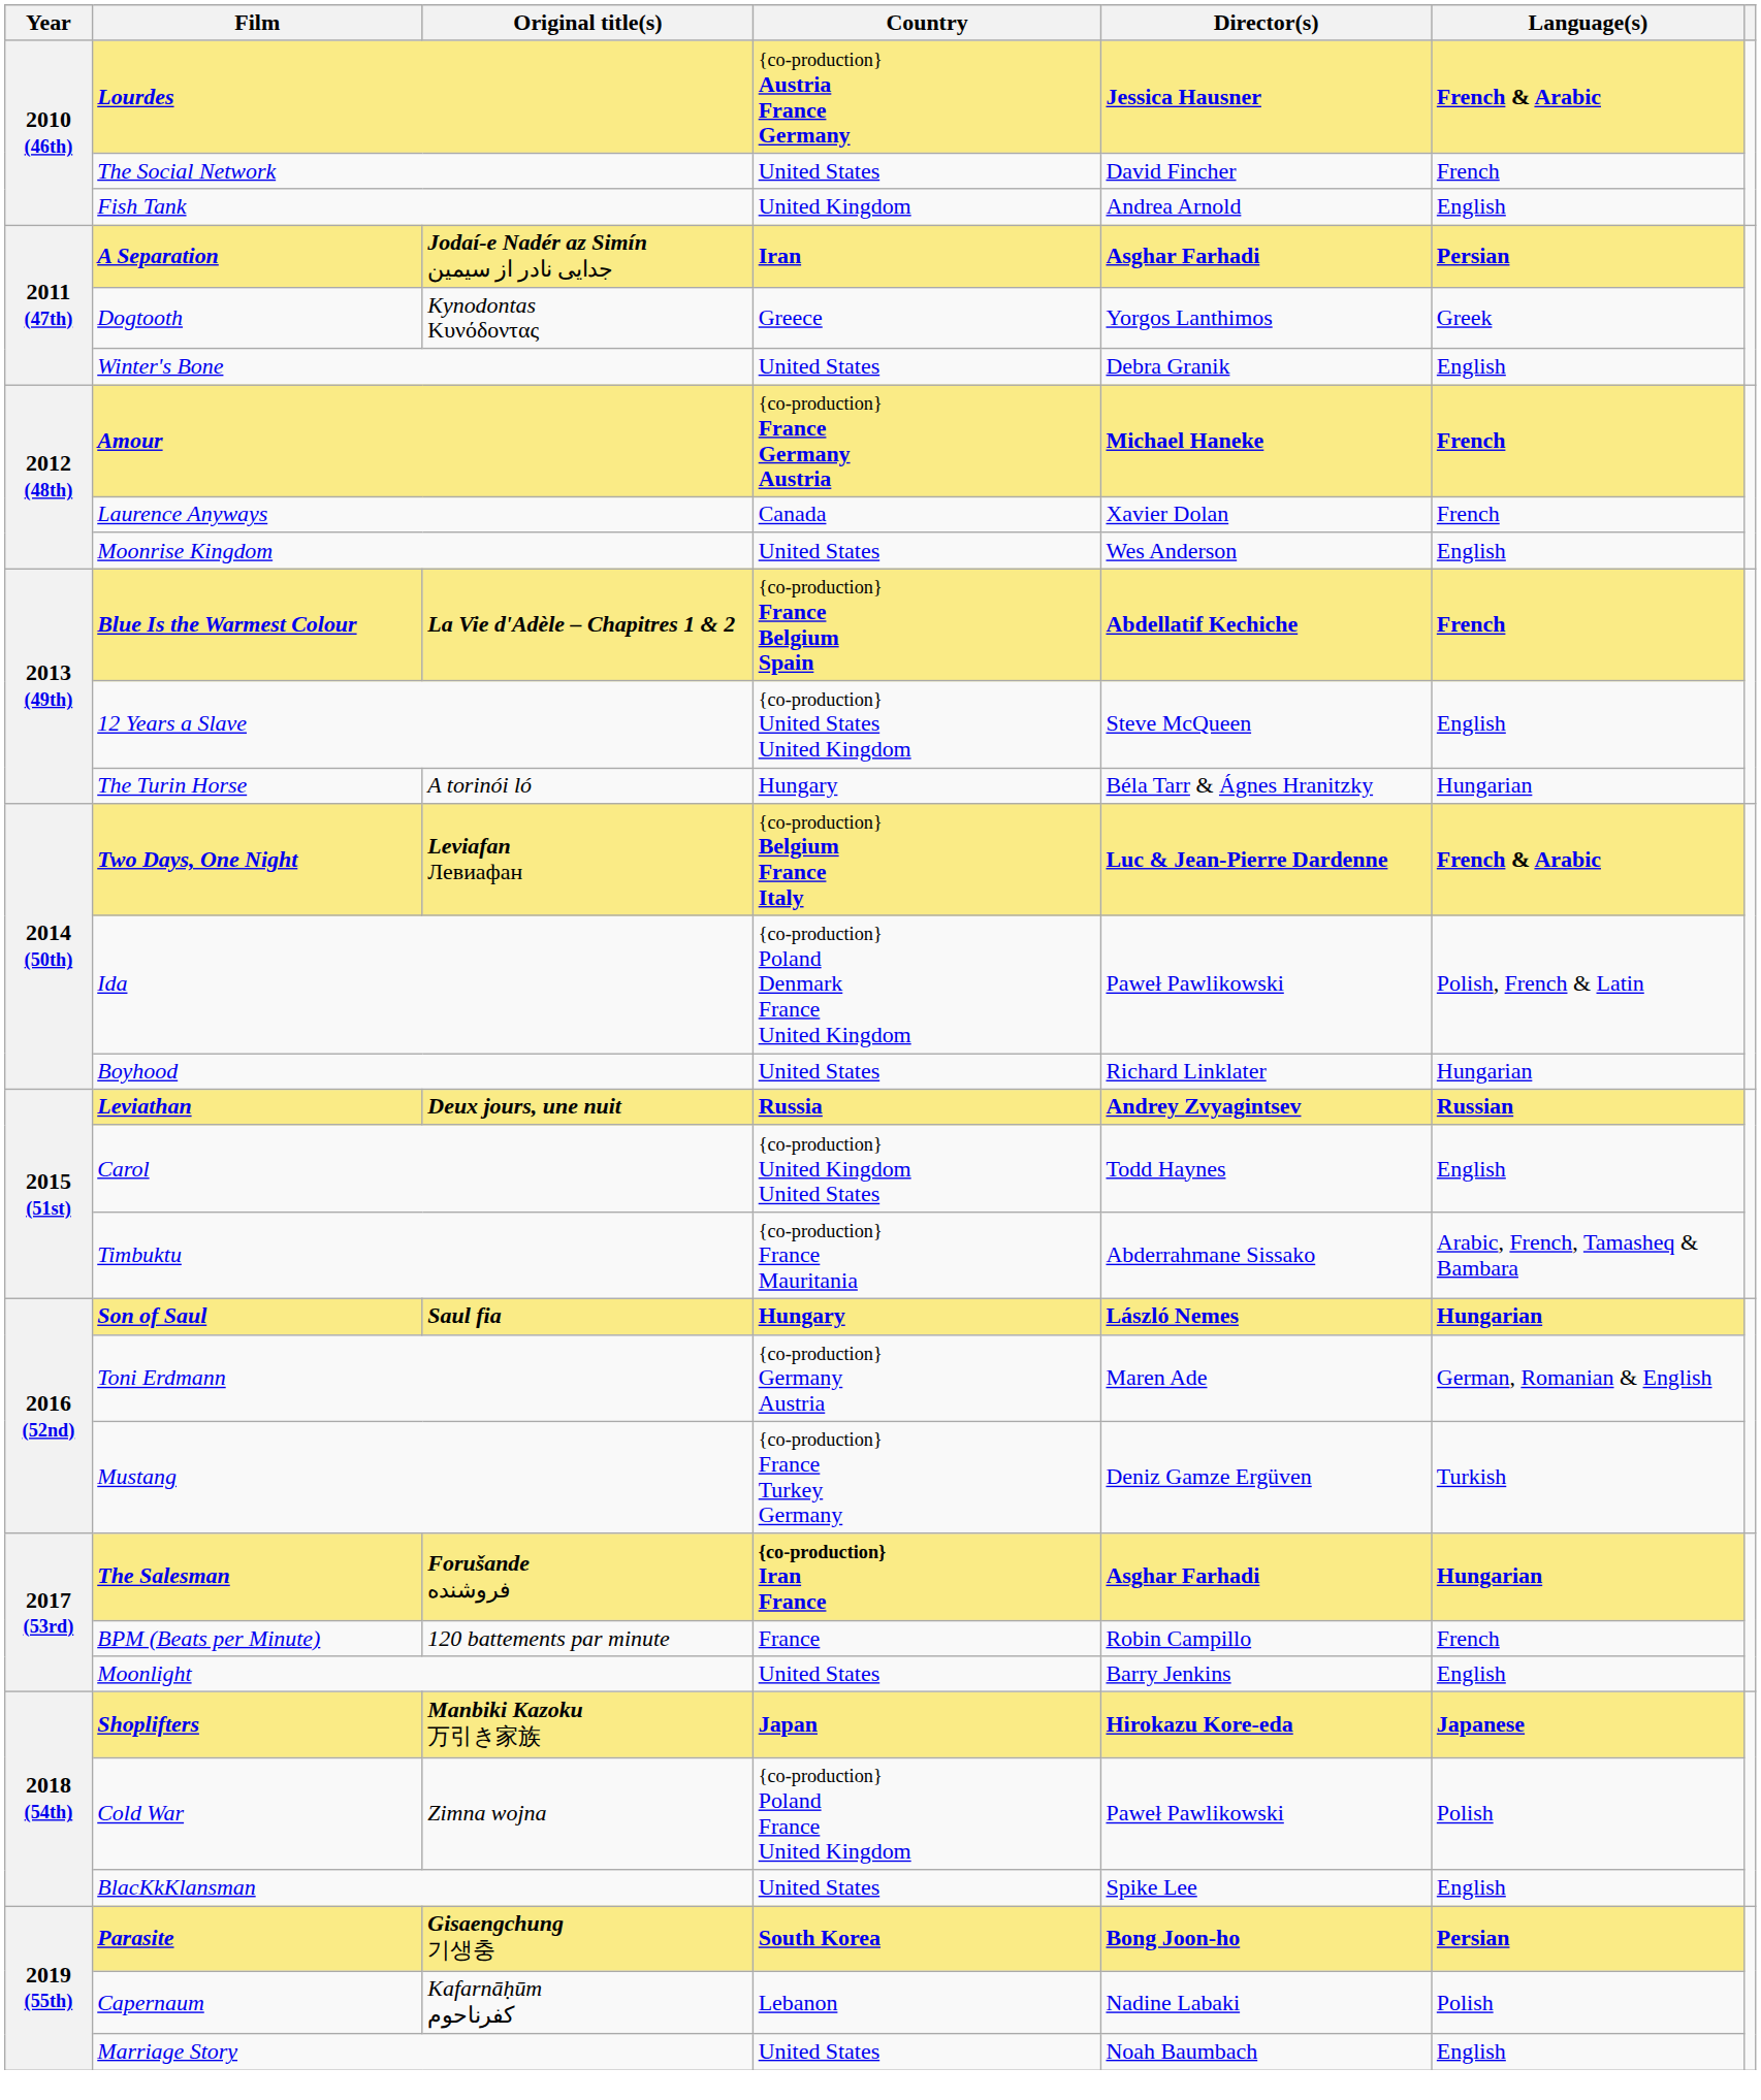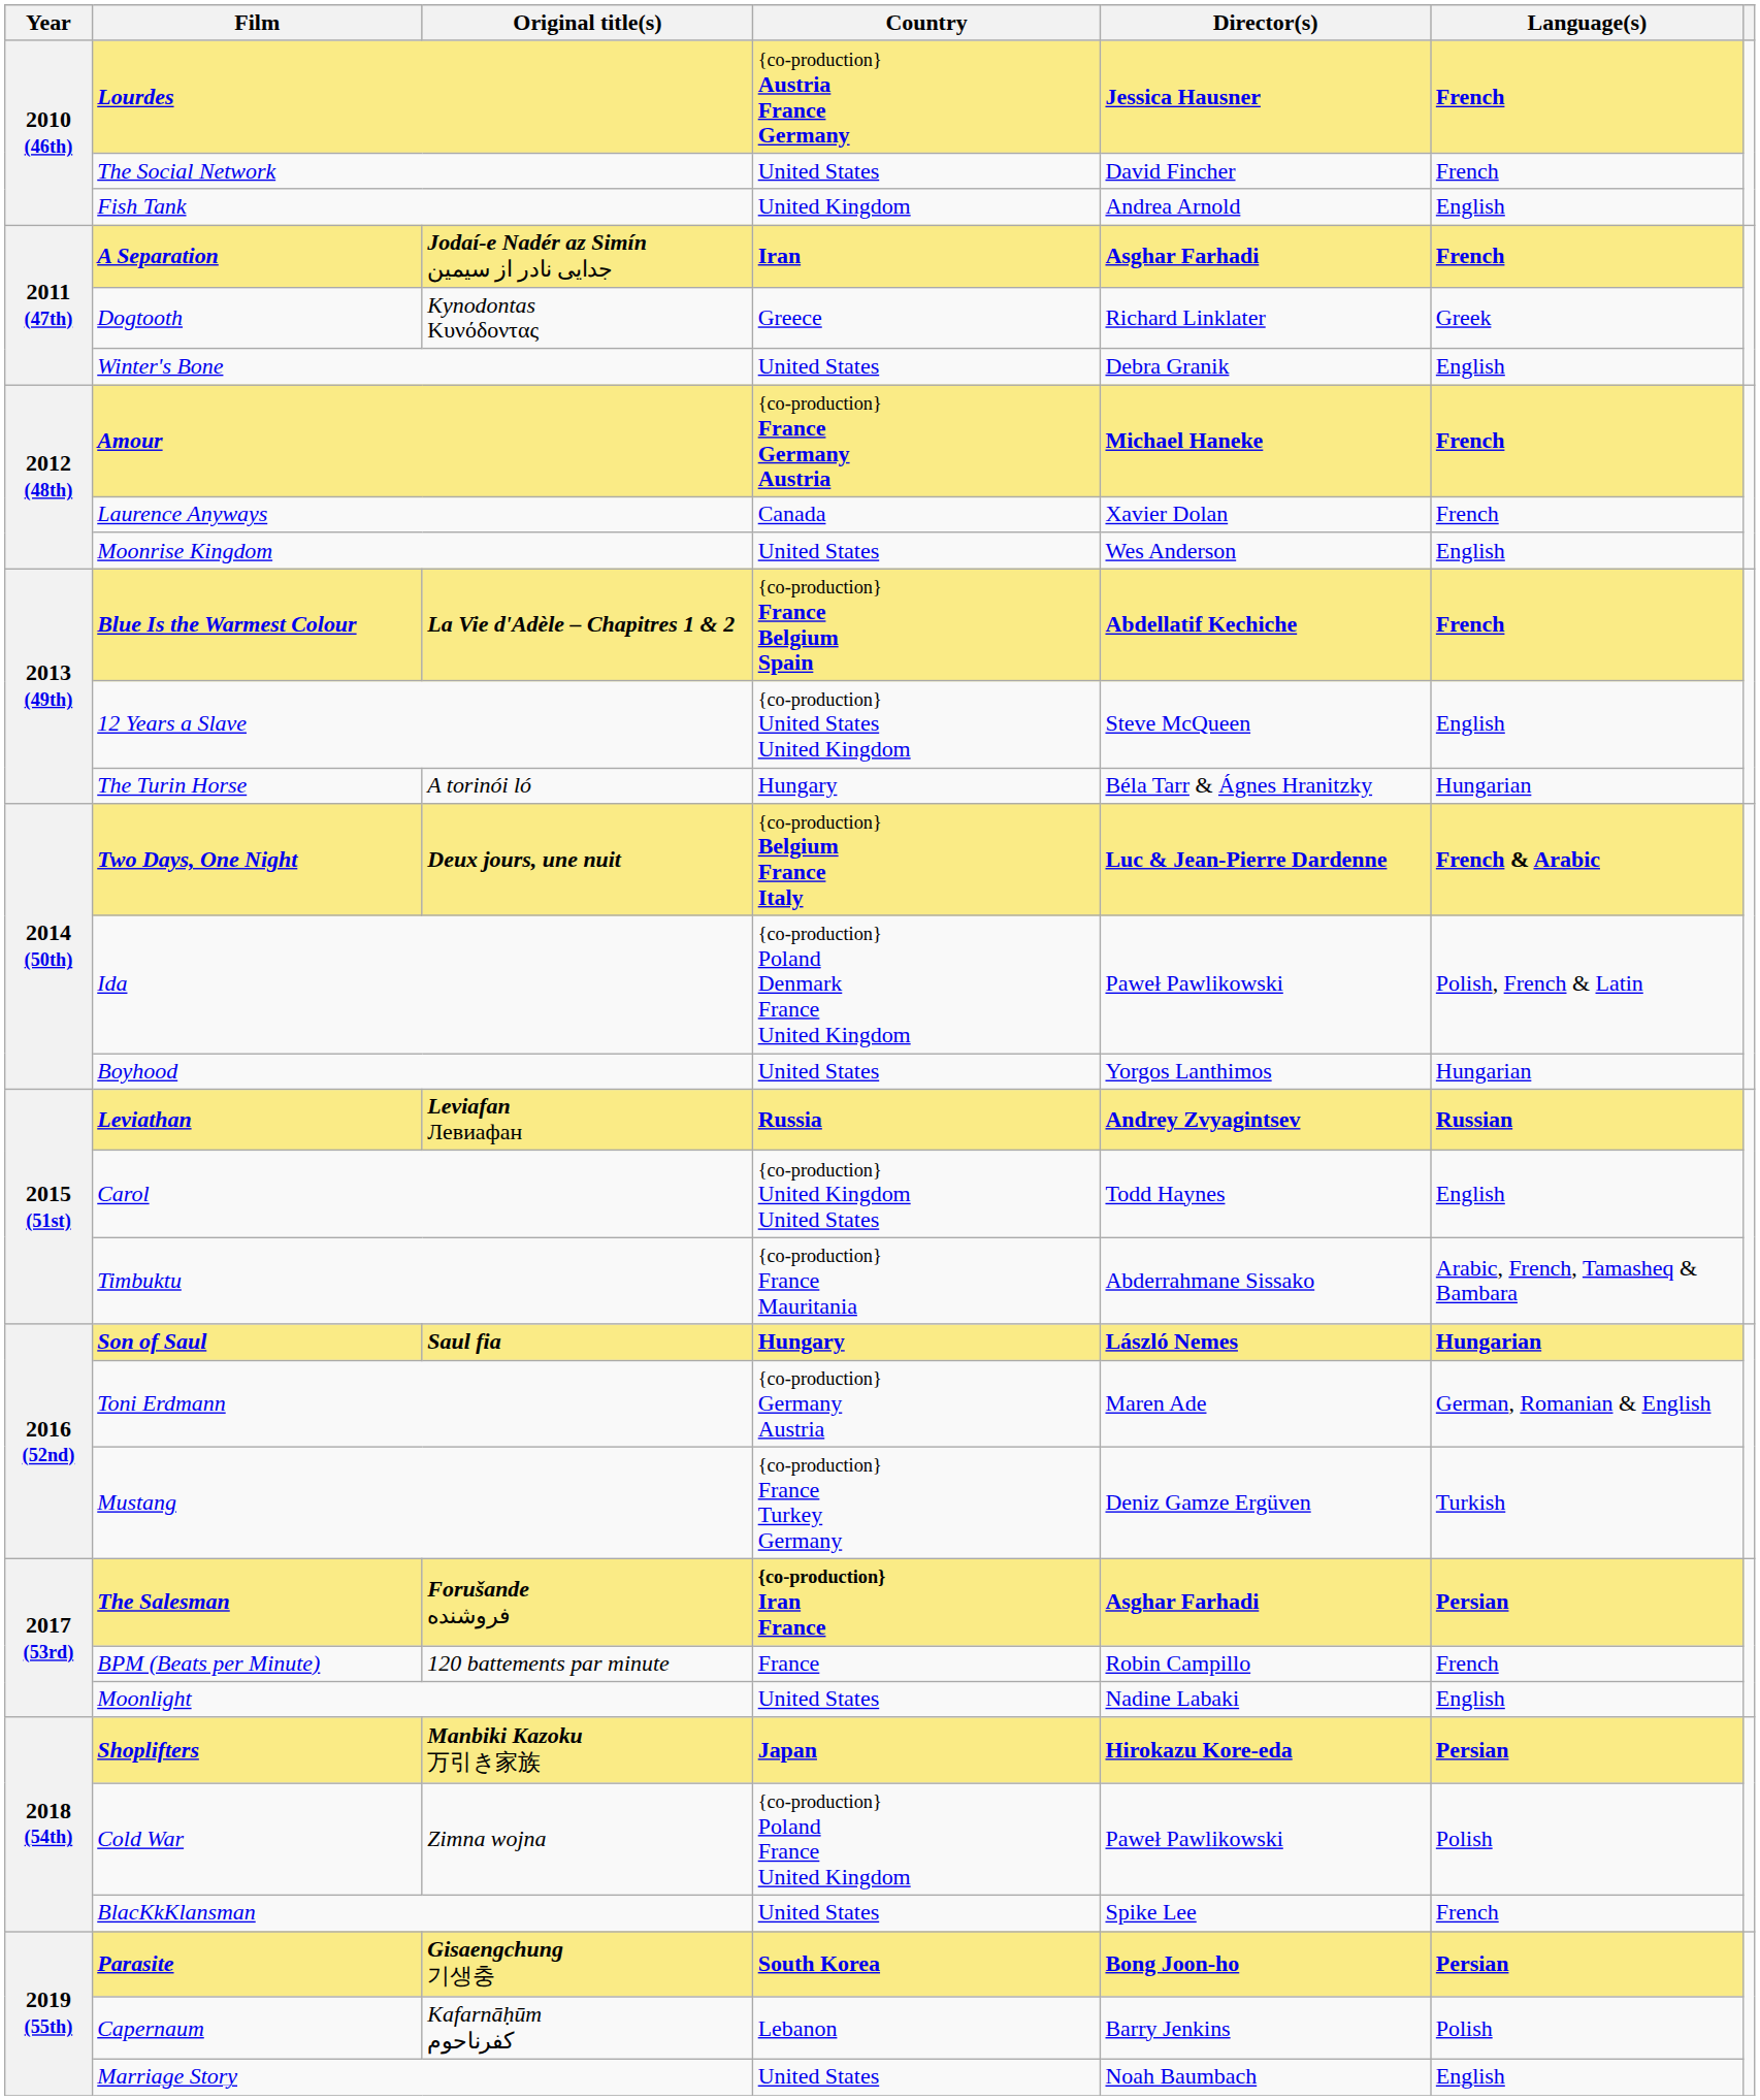Lourdes | Language(s): French & Arabic -> French
A Separation | Language(s): Persian -> French
Dogtooth | Director(s): Yorgos Lanthimos -> Richard Linklater
Two Days, One Night | Original title(s): Leviafan Левиафан -> Deux jours, une nuit
Boyhood | Director(s): Richard Linklater -> Yorgos Lanthimos
Leviathan | Original title(s): Deux jours, une nuit -> Leviafan Левиафан
The Salesman | Language(s): Hungarian -> Persian
Moonlight | Director(s): Barry Jenkins -> Nadine Labaki
Shoplifters | Language(s): Japanese -> Persian
BlacKkKlansman | Language(s): English -> French
Capernaum | Director(s): Nadine Labaki -> Barry Jenkins
